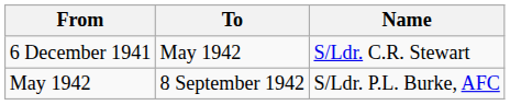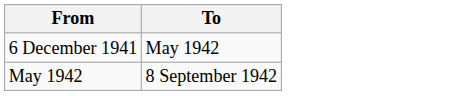- column: Name | S/Ldr. C.R. Stewart | S/Ldr. P.L. Burke, AFC
